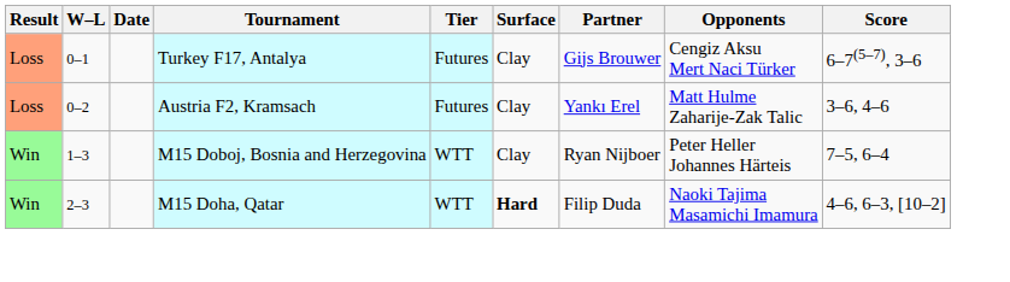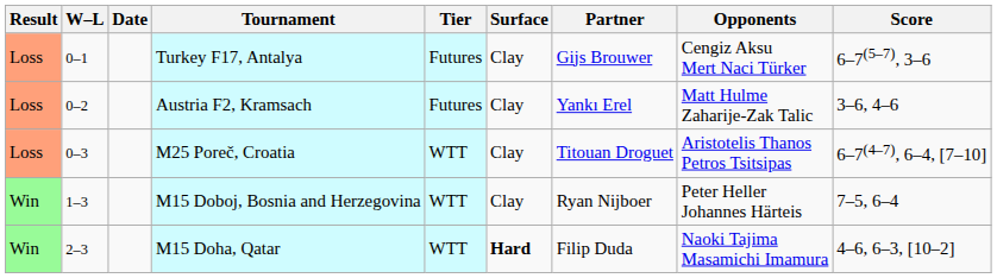+ row: Loss | 0–3 | M25 Poreč, Croatia | WTT | Clay | Titouan Droguet | Aristotelis Thanos Petros Tsitsipas | 6–7(4–7), 6–4, [7–10]
